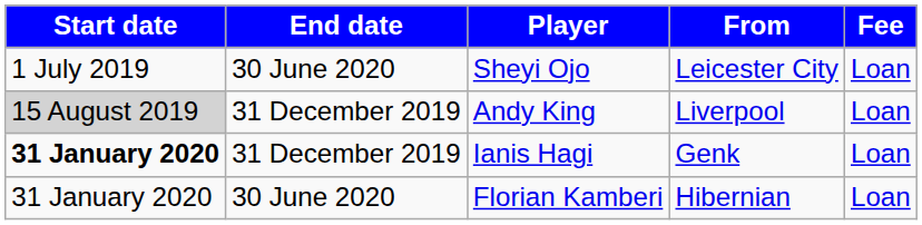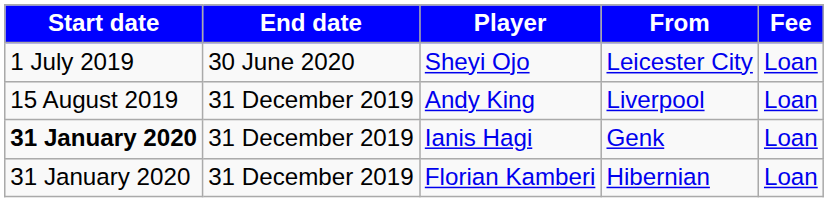Andy King | Start date: lightgrey background -> no background
Florian Kamberi | End date: 30 June 2020 -> 31 December 2019
